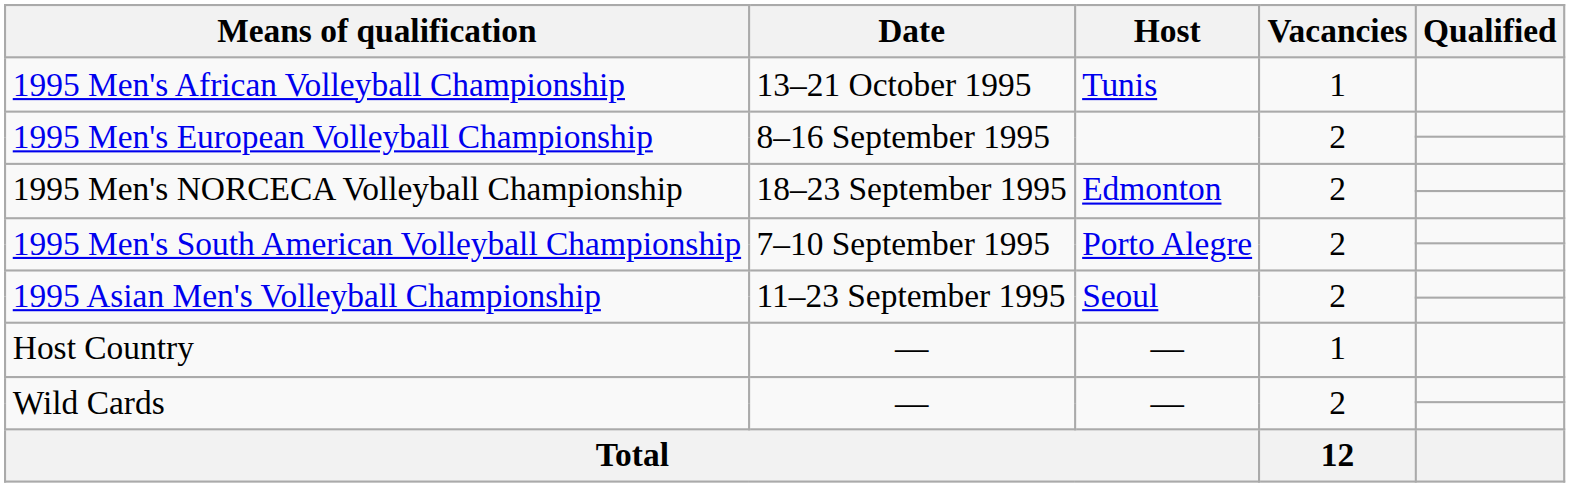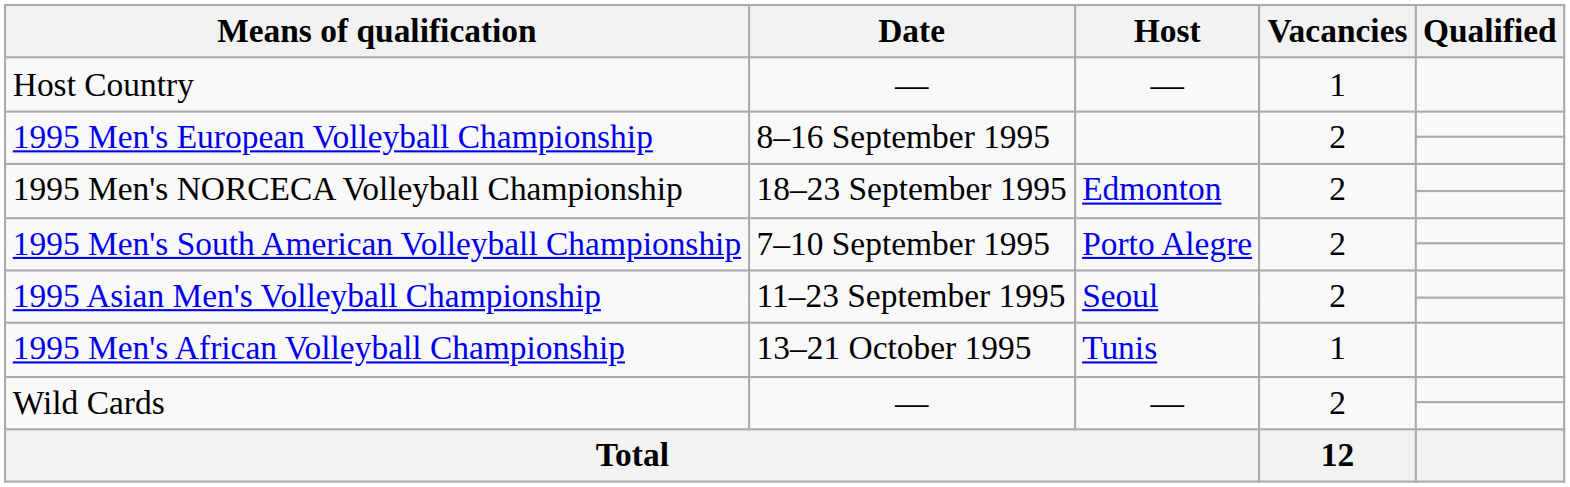rows swapped: Host Country <-> 1995 Men's African Volleyball Championship
